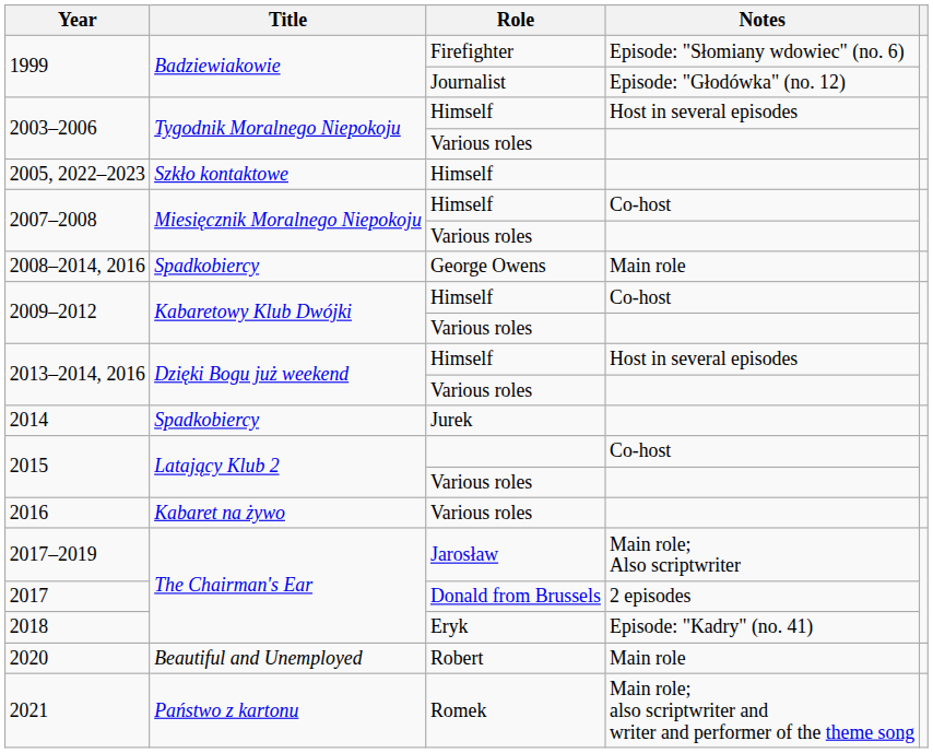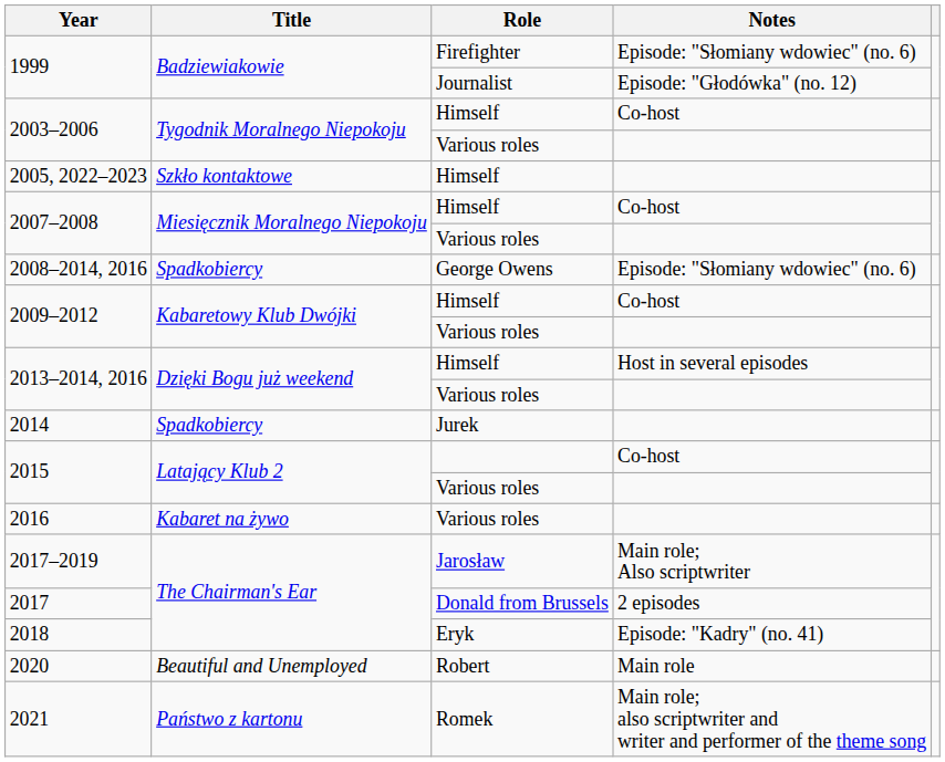2003–2006 / Himself | Notes: Host in several episodes -> Co-host
2008–2014, 2016 | Notes: Main role -> Episode: "Słomiany wdowiec" (no. 6)
